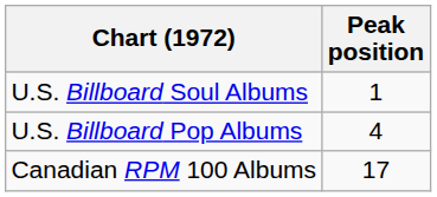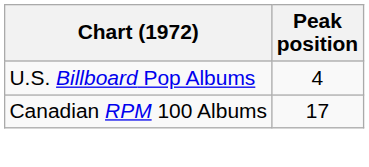- row: U.S. Billboard Soul Albums | 1
